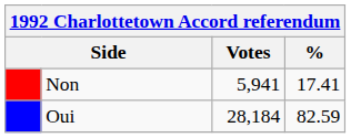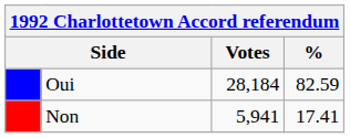rows swapped: Oui <-> Non
